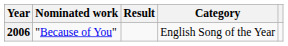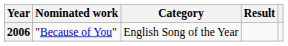columns swapped: Category <-> Result
